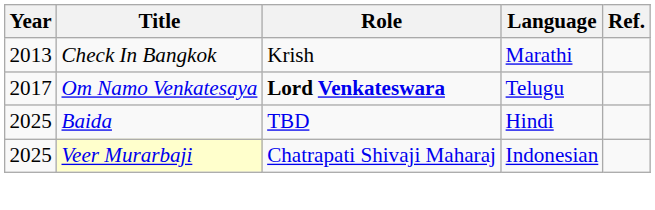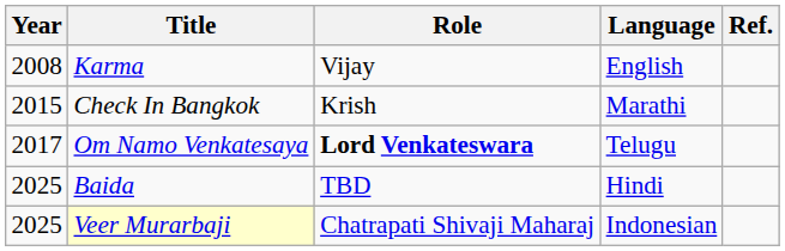+ row: 2008 | Karma | Vijay | English
Check In Bangkok | Year: 2013 -> 2015
